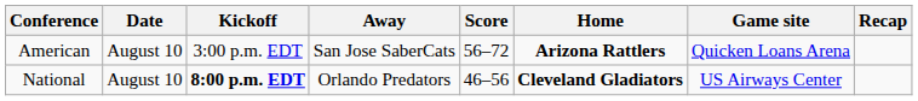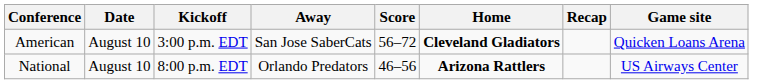columns swapped: Game site <-> Recap
American | Home: Arizona Rattlers -> Cleveland Gladiators
National | Kickoff: bold -> normal
National | Home: Cleveland Gladiators -> Arizona Rattlers
